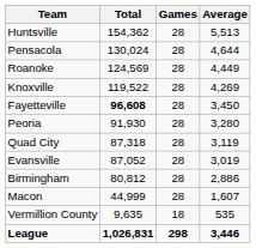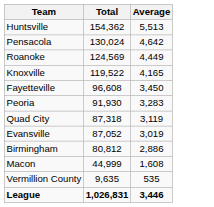- column: Games | 28 | 28 | 28 | 28 | 28 | 28 | 28 | 28 | 28 | 28 | 18 | 298
Pensacola | Average: 4,644 -> 4,642
Knoxville | Average: 4,269 -> 4,165
Fayetteville | Total: bold -> normal
Peoria | Average: 3,280 -> 3,283
Macon | Average: 1,607 -> 1,608
